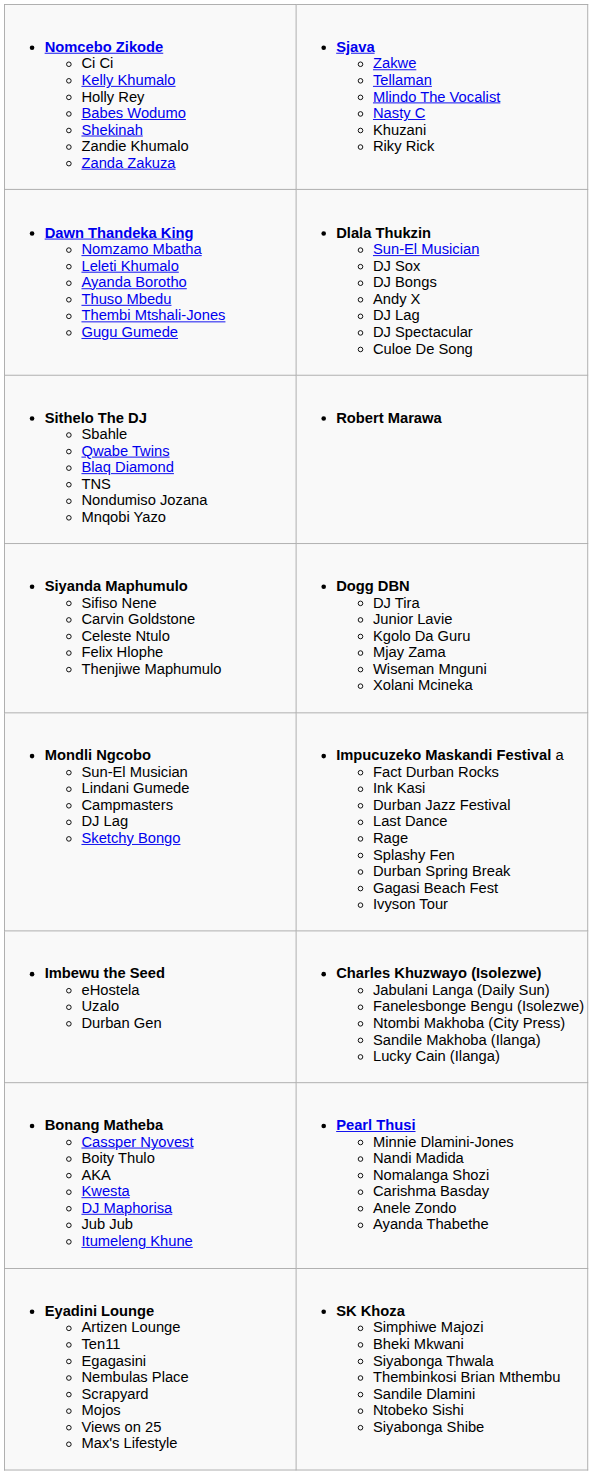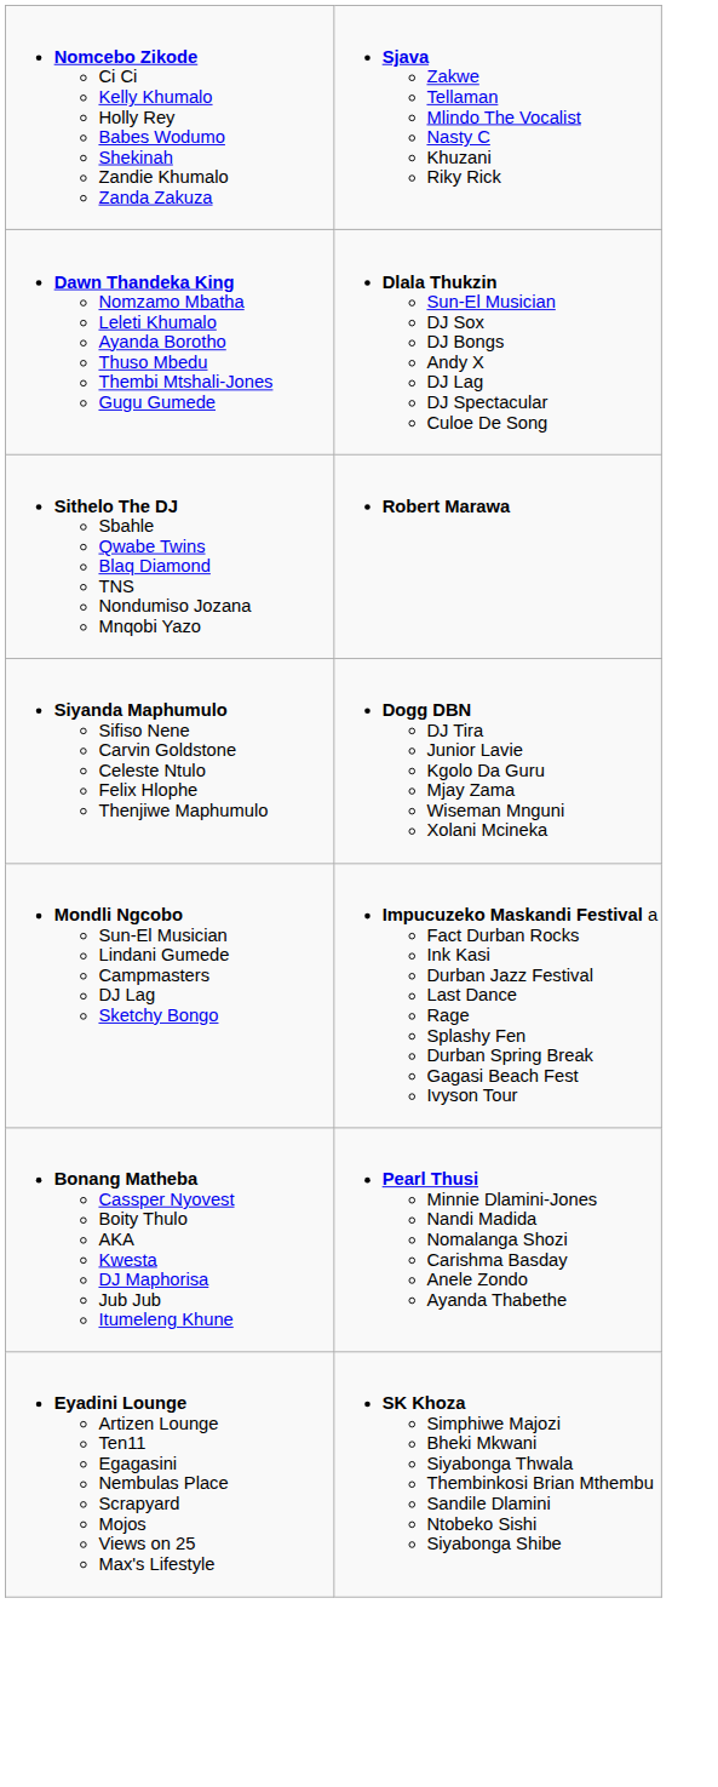- row: Imbewu the Seed eHostela Uzalo Durban Gen | Charles Khuzwayo (Isolezwe) Jabulani Langa (Daily Sun) Fanelesbonge Bengu (Isolezwe) Ntombi Makhoba (City Press) Sandile Makhoba (Ilanga) Lucky Cain (Ilanga)
